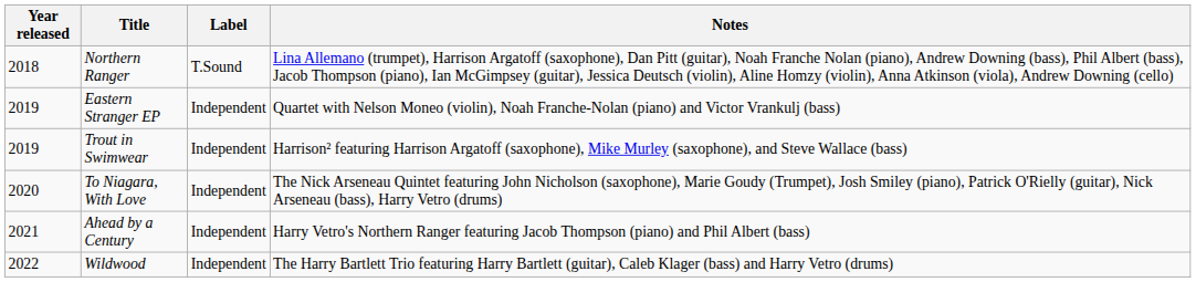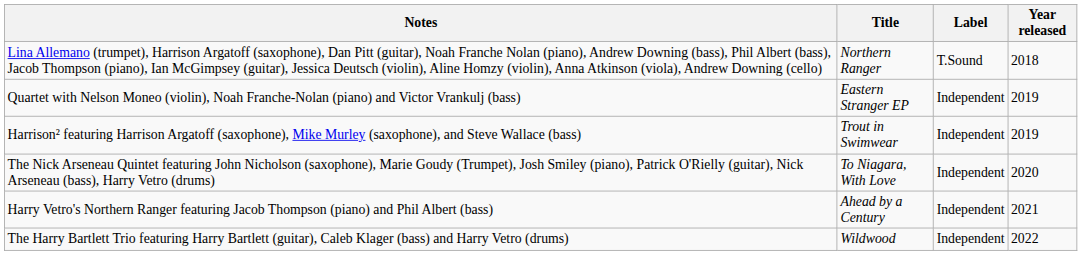columns swapped: Year released <-> Notes
